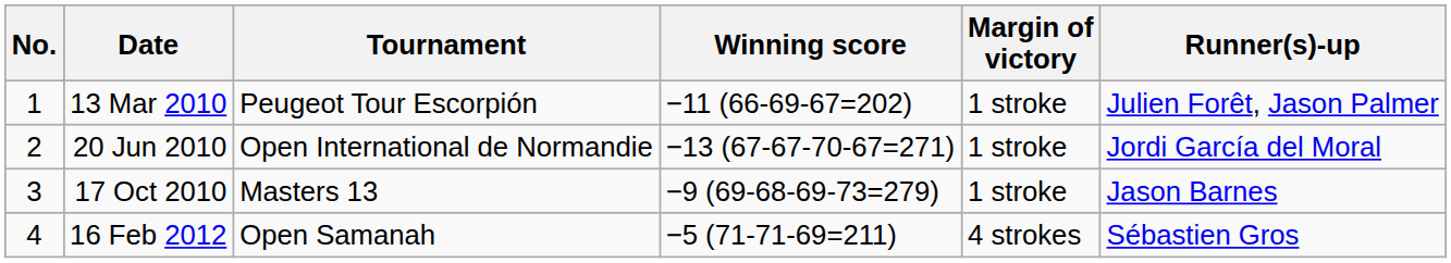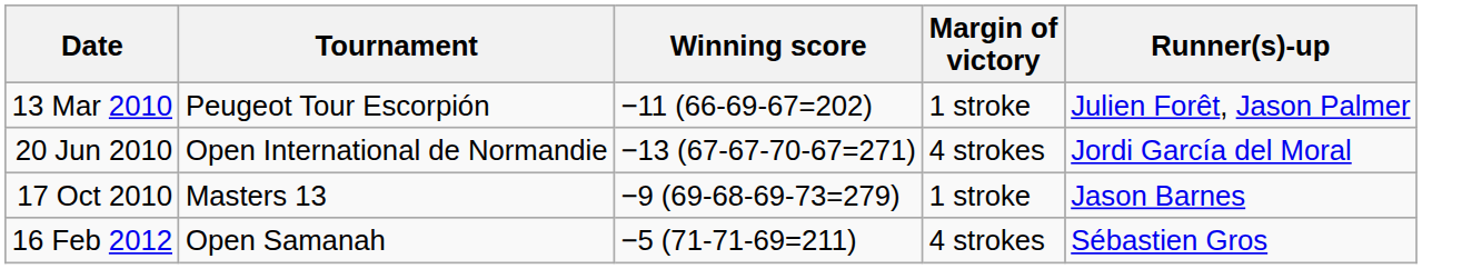- column: No. | 1 | 2 | 3 | 4
20 Jun 2010 | Margin of victory: 1 stroke -> 4 strokes
